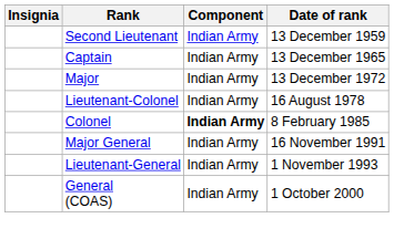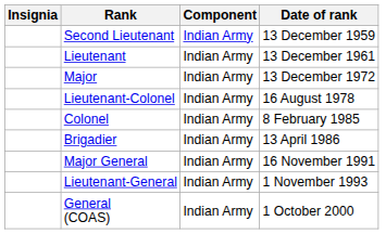+ row: Lieutenant | Indian Army | 13 December 1961
- row: Captain | Indian Army | 13 December 1965
Colonel | Component: bold -> normal
+ row: Brigadier | Indian Army | 13 April 1986
